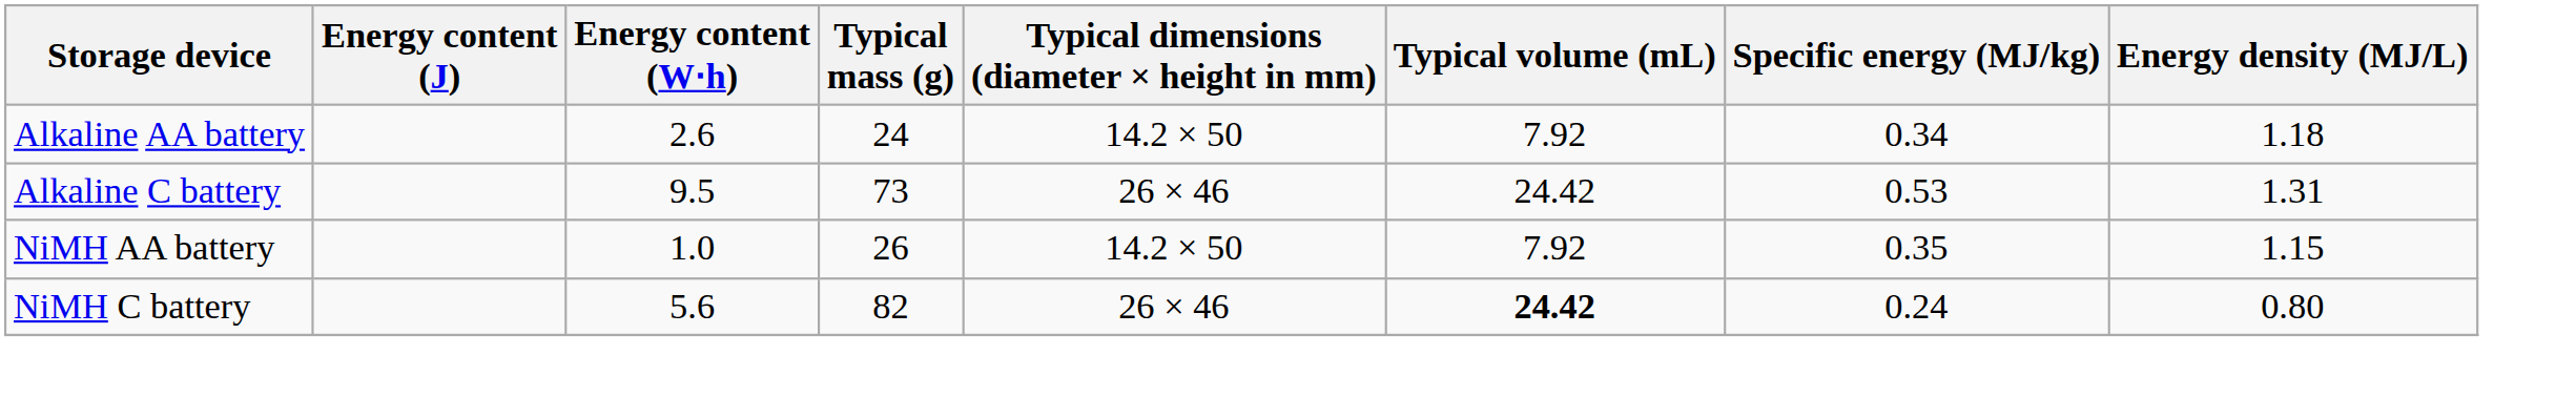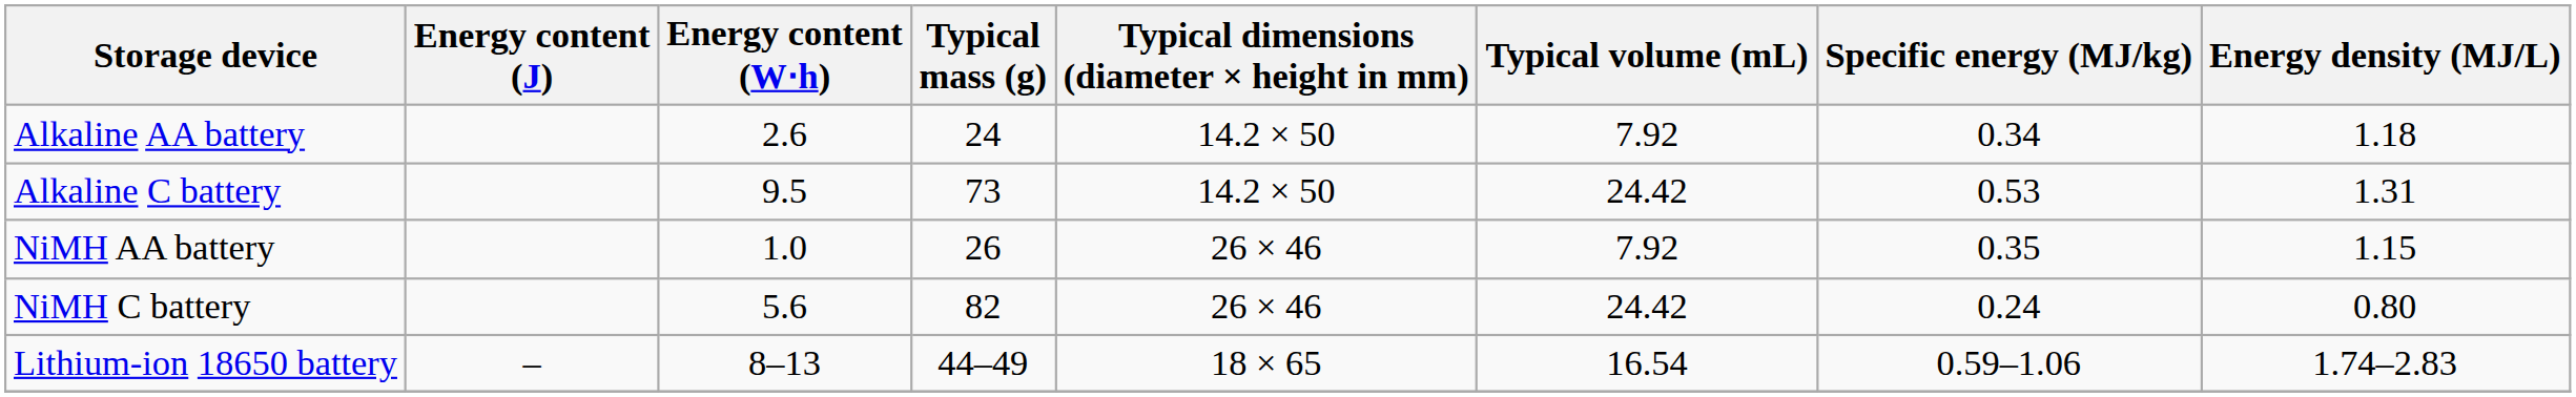Alkaline C battery | Typical dimensions (diameter × height in mm): 26 × 46 -> 14.2 × 50
NiMH AA battery | Typical dimensions (diameter × height in mm): 14.2 × 50 -> 26 × 46
NiMH C battery | Typical volume (mL): bold -> normal
+ row: Lithium-ion 18650 battery | – | 8–13 | 44–49 | 18 × 65 | 16.54 | 0.59–1.06 | 1.74–2.83
